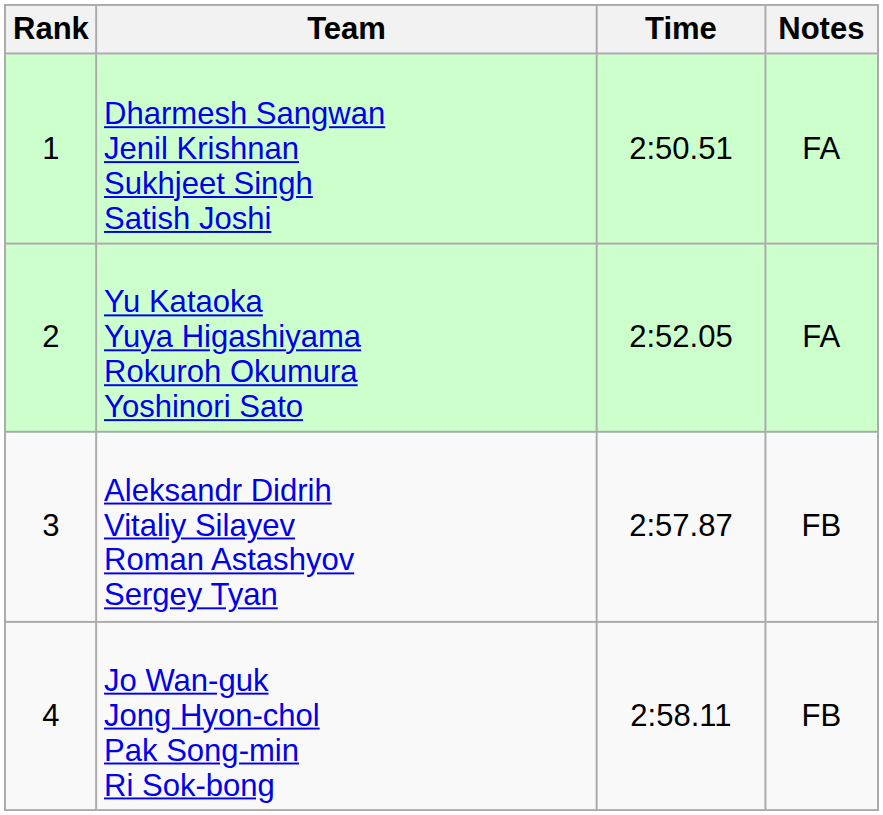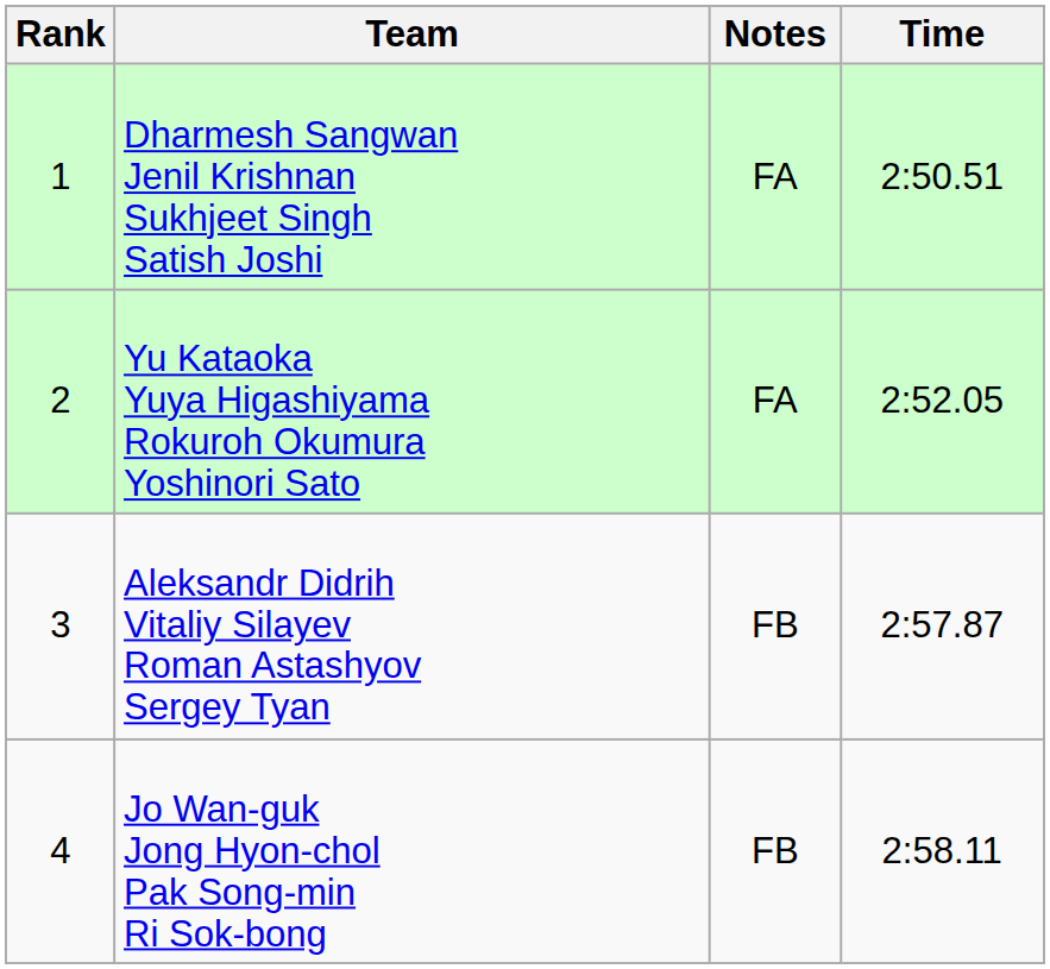columns swapped: Time <-> Notes
